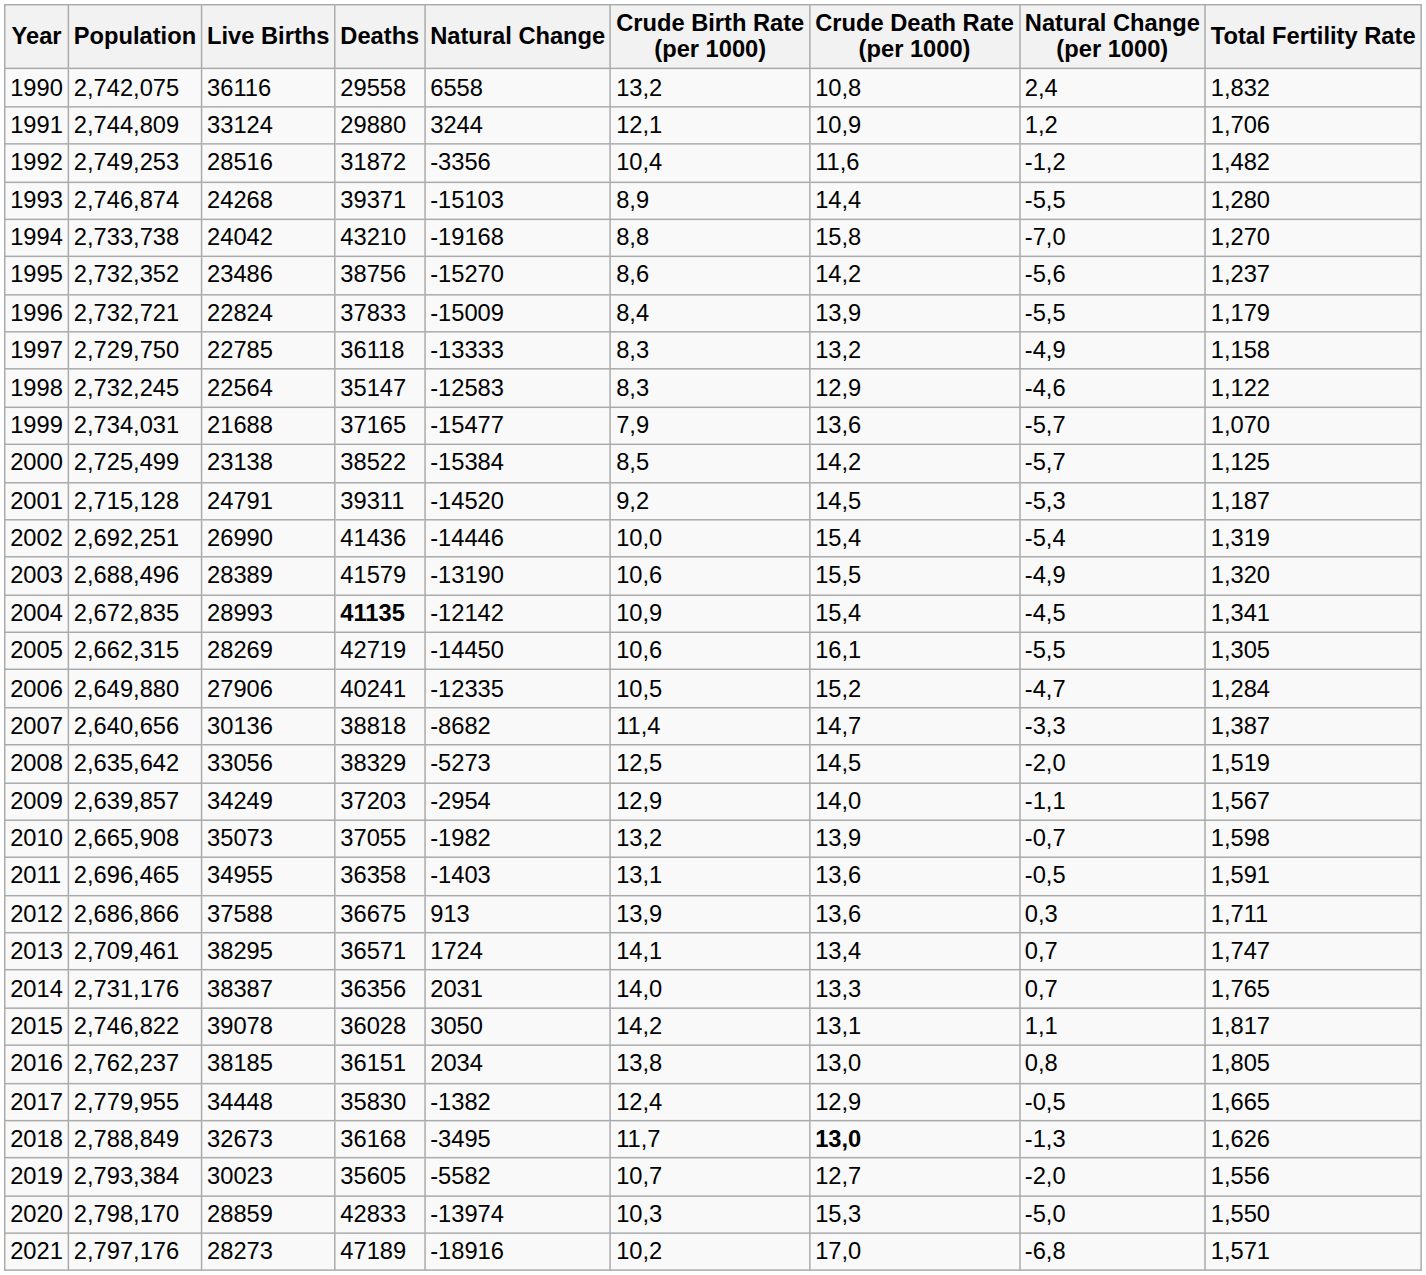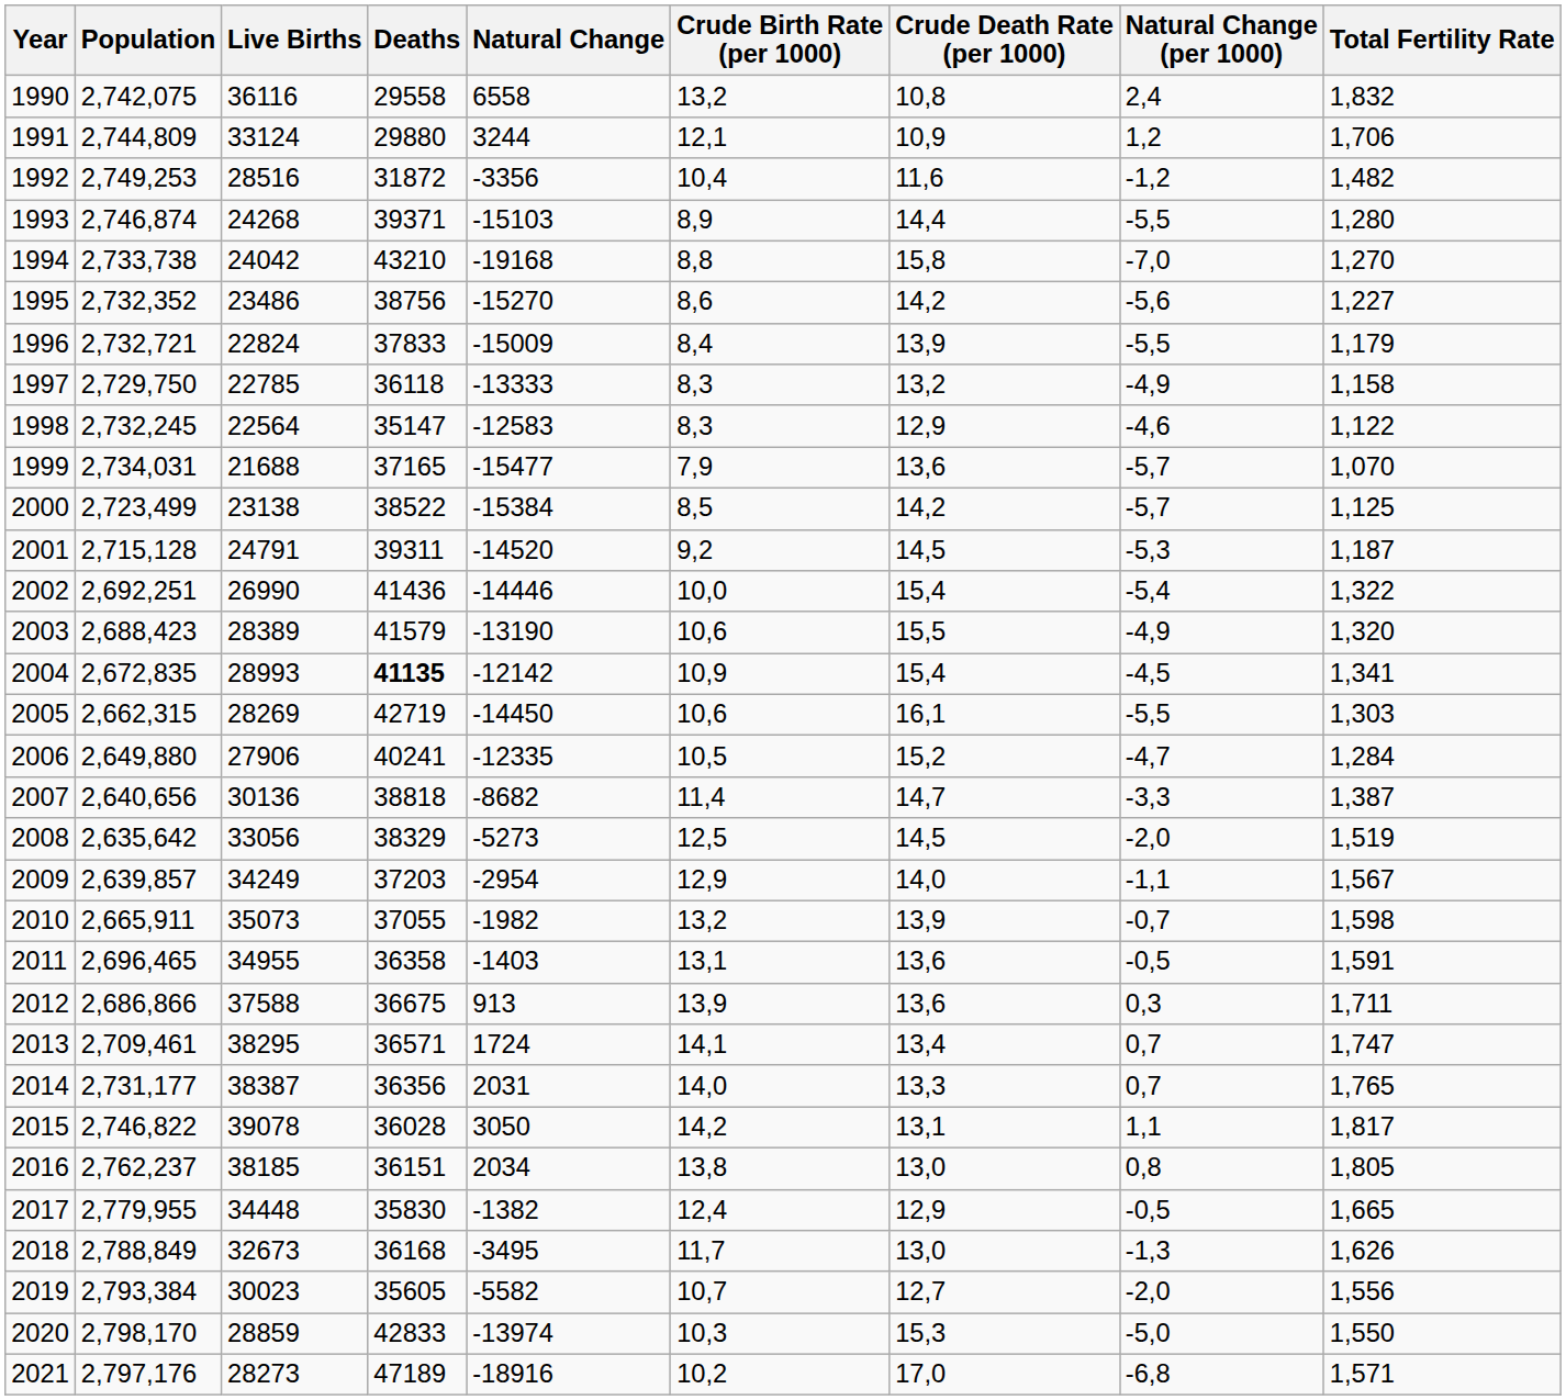1995 | Total Fertility Rate: 1,237 -> 1,227
2000 | Population: 2,725,499 -> 2,723,499
2002 | Total Fertility Rate: 1,319 -> 1,322
2003 | Population: 2,688,496 -> 2,688,423
2005 | Total Fertility Rate: 1,305 -> 1,303
2010 | Population: 2,665,908 -> 2,665,911
2014 | Population: 2,731,176 -> 2,731,177
2018 | Crude Death Rate (per 1000): bold -> normal
